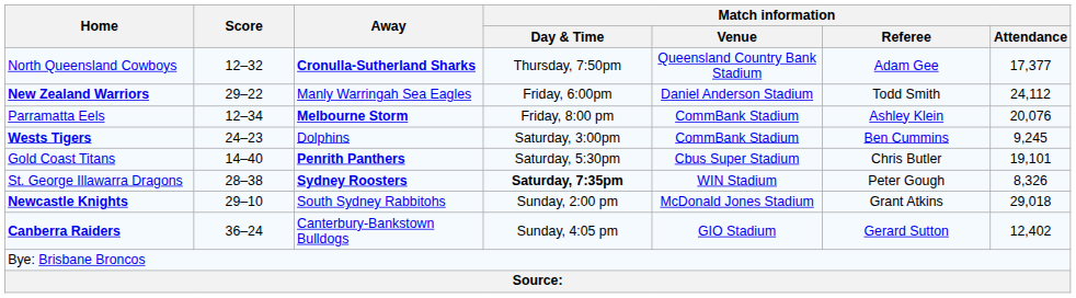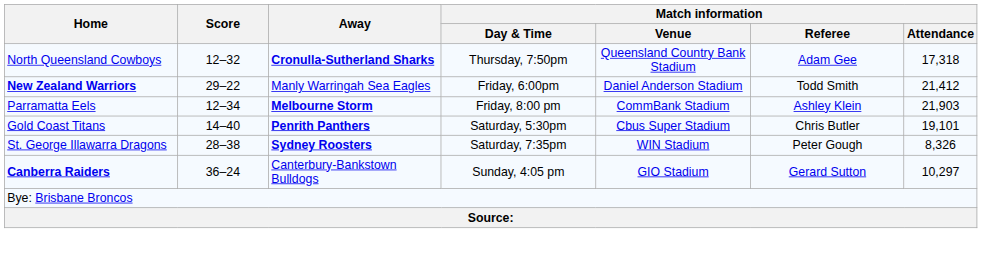North Queensland Cowboys | Match information / Attendance: 17,377 -> 17,318
New Zealand Warriors | Match information / Attendance: 24,112 -> 21,412
Parramatta Eels | Match information / Attendance: 20,076 -> 21,903
- row: Wests Tigers | 24–23 | Dolphins | Saturday, 3:00pm | CommBank Stadium | Ben Cummins | 9,245
St. George Illawarra Dragons | Match information / Day & Time: bold -> normal
- row: Newcastle Knights | 29–10 | South Sydney Rabbitohs | Sunday, 2:00 pm | McDonald Jones Stadium | Grant Atkins | 29,018
Canberra Raiders | Match information / Attendance: 12,402 -> 10,297
